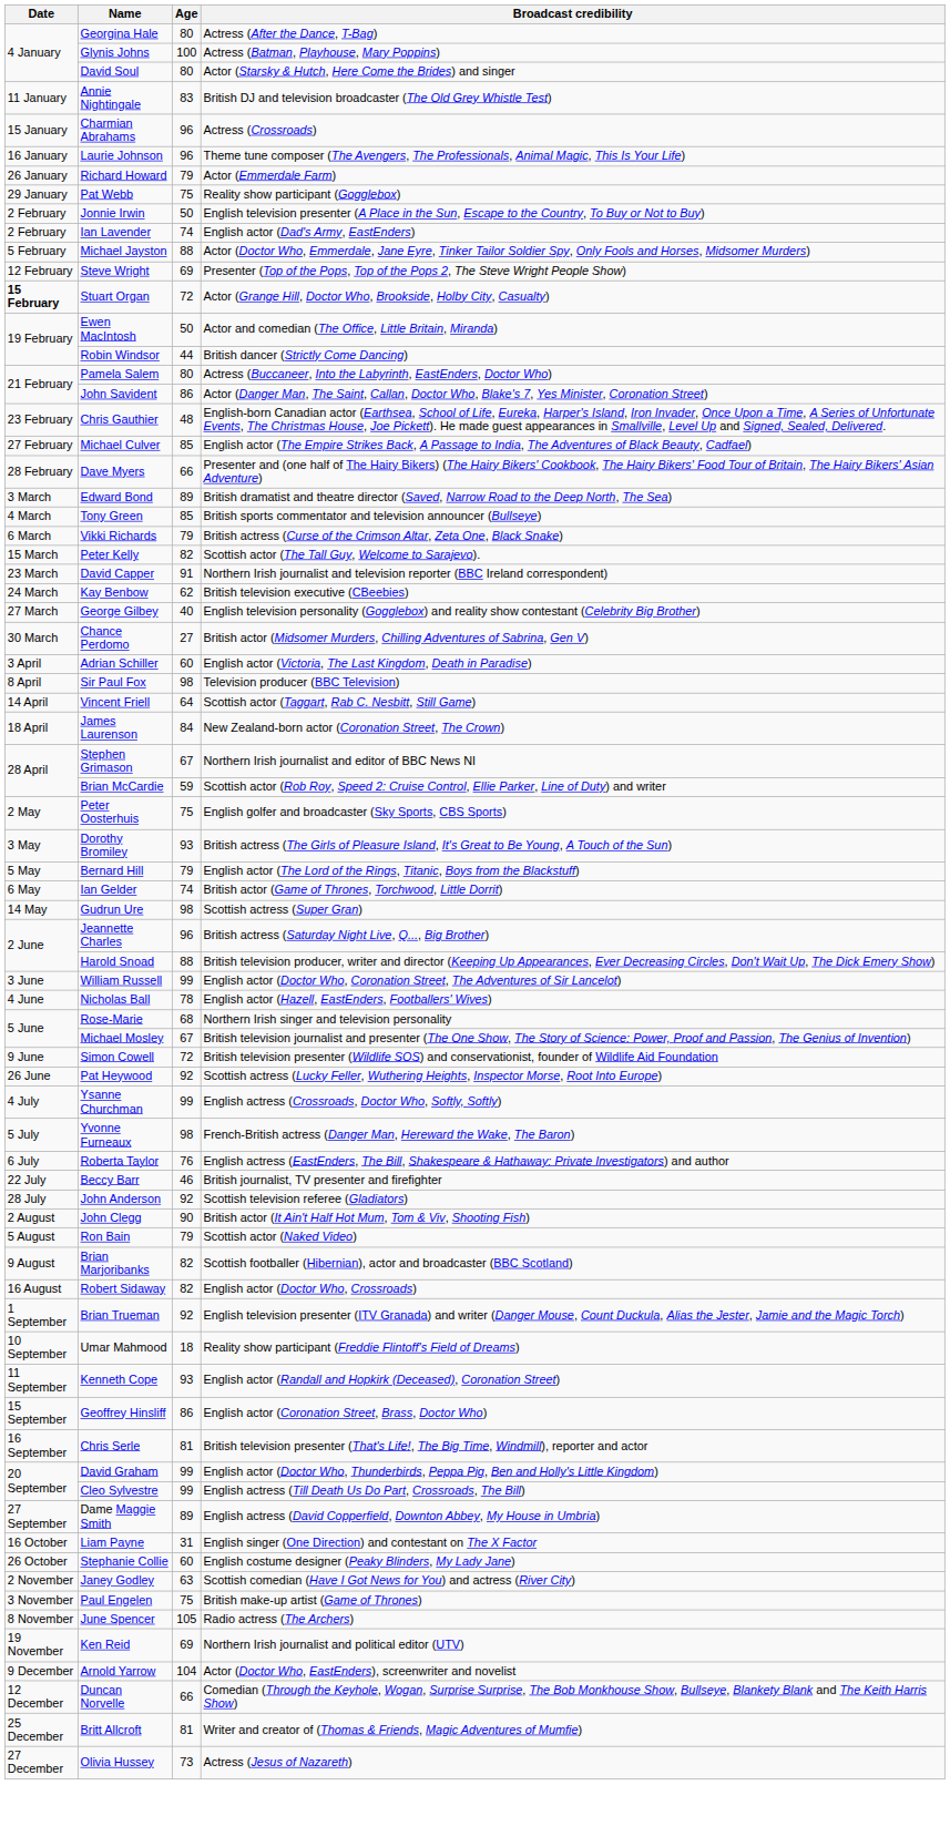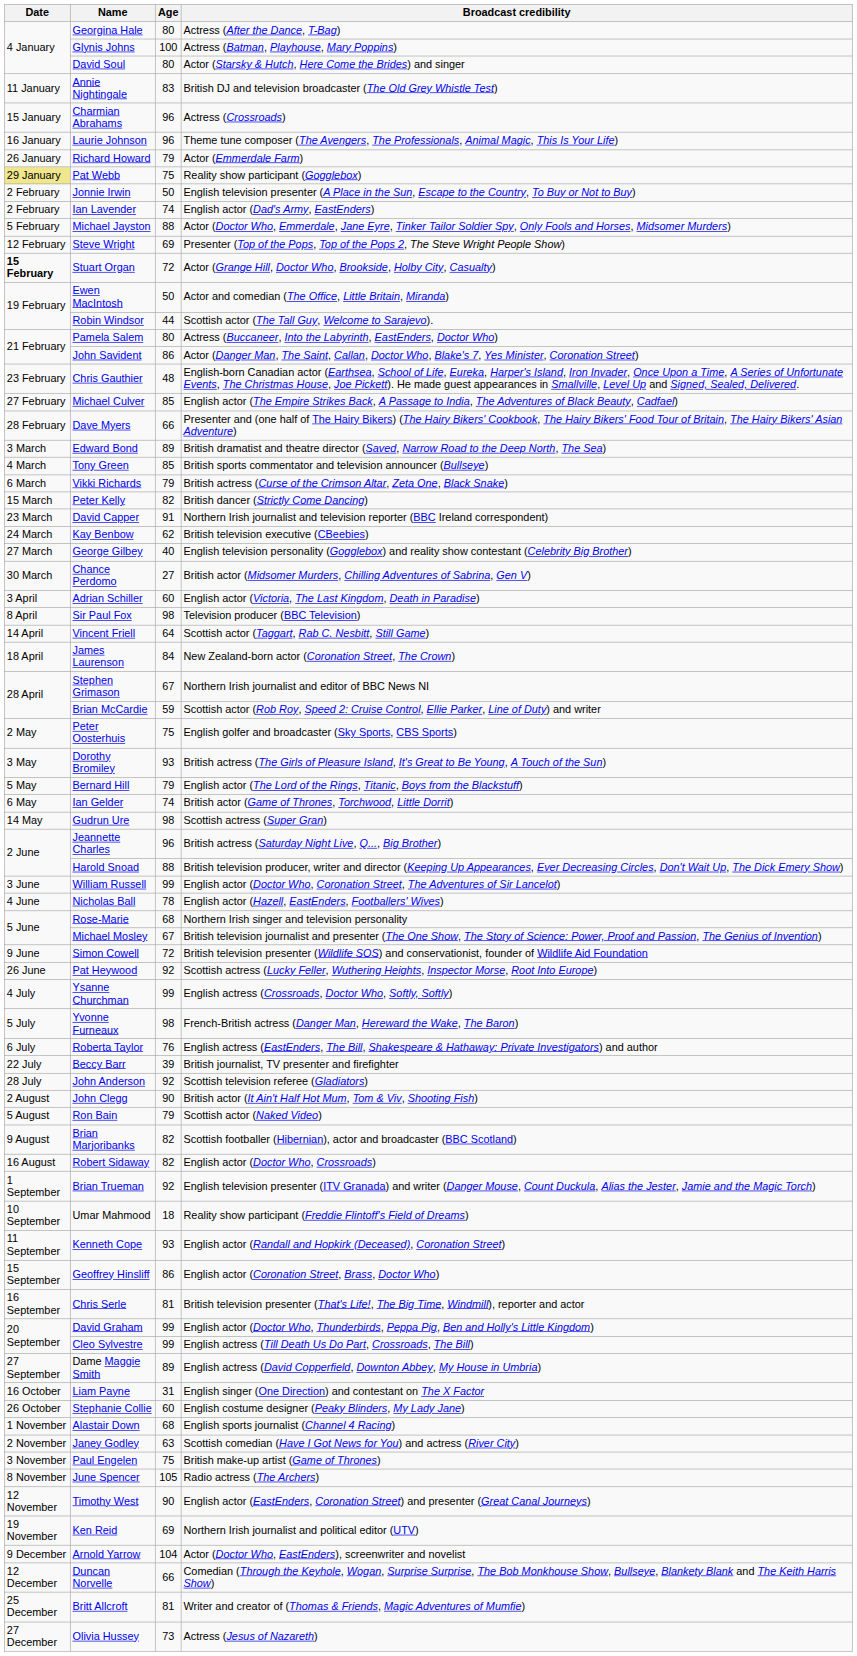Pat Webb | Date: no background -> khaki background
Robin Windsor | Broadcast credibility: British dancer (Strictly Come Dancing) -> Scottish actor (The Tall Guy, Welcome to Sarajevo).
Peter Kelly | Broadcast credibility: Scottish actor (The Tall Guy, Welcome to Sarajevo). -> British dancer (Strictly Come Dancing)
Beccy Barr | Age: 46 -> 39
+ row: 1 November | Alastair Down | 68 | English sports journalist (Channel 4 Racing)
+ row: 12 November | Timothy West | 90 | English actor (EastEnders, Coronation Street) and presenter (Great Canal Journeys)
